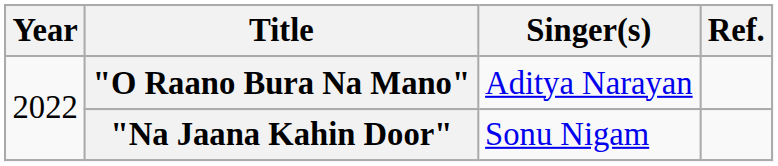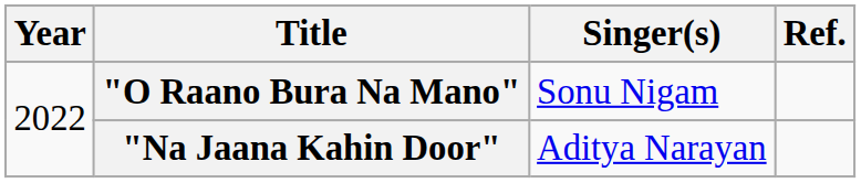"O Raano Bura Na Mano" | Singer(s): Aditya Narayan -> Sonu Nigam
"Na Jaana Kahin Door" | Singer(s): Sonu Nigam -> Aditya Narayan
